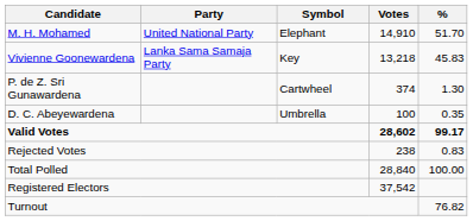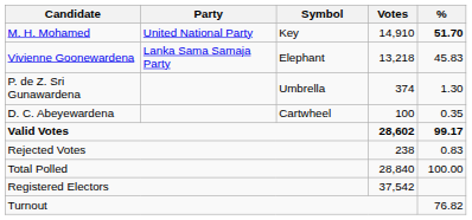M. H. Mohamed | Symbol: Elephant -> Key
M. H. Mohamed | %: normal -> bold
Vivienne Goonewardena | Symbol: Key -> Elephant
P. de Z. Sri Gunawardena | Symbol: Cartwheel -> Umbrella
D. C. Abeyewardena | Symbol: Umbrella -> Cartwheel
